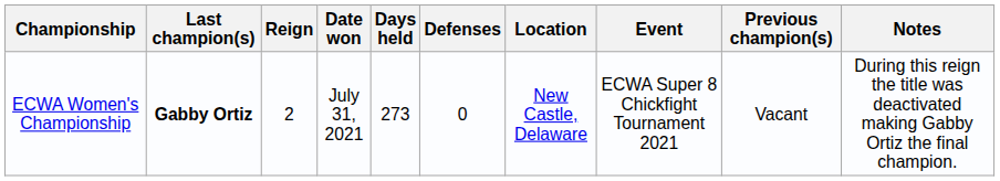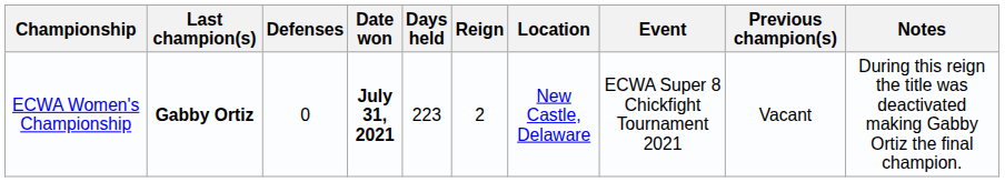columns swapped: Reign <-> Defenses
ECWA Women's Championship | Date won: normal -> bold
ECWA Women's Championship | Days held: 273 -> 223
